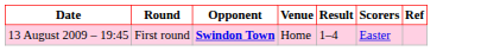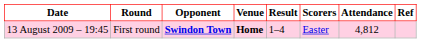+ column: Attendance | 4,812
13 August 2009 – 19:45 | Venue: normal -> bold
